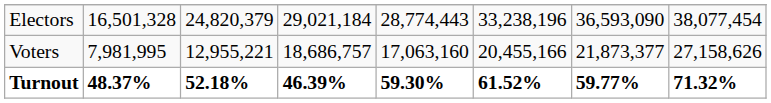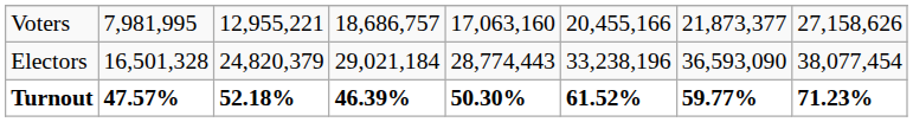rows swapped: Electors <-> Voters
Turnout | column 2: 48.37% -> 47.57%
Turnout | column 5: 59.30% -> 50.30%
Turnout | column 8: 71.32% -> 71.23%
